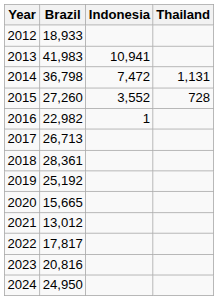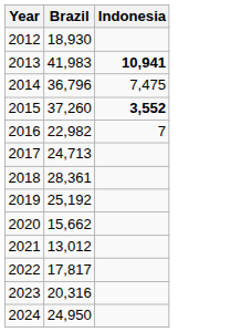- column: Thailand | 1,131 | 728
2012 | Brazil: 18,933 -> 18,930
2013 | Indonesia: normal -> bold
2014 | Brazil: 36,798 -> 36,796
2014 | Indonesia: 7,472 -> 7,475
2015 | Brazil: 27,260 -> 37,260
2015 | Indonesia: normal -> bold
2016 | Indonesia: 1 -> 7
2017 | Brazil: 26,713 -> 24,713
2020 | Brazil: 15,665 -> 15,662
2023 | Brazil: 20,816 -> 20,316
